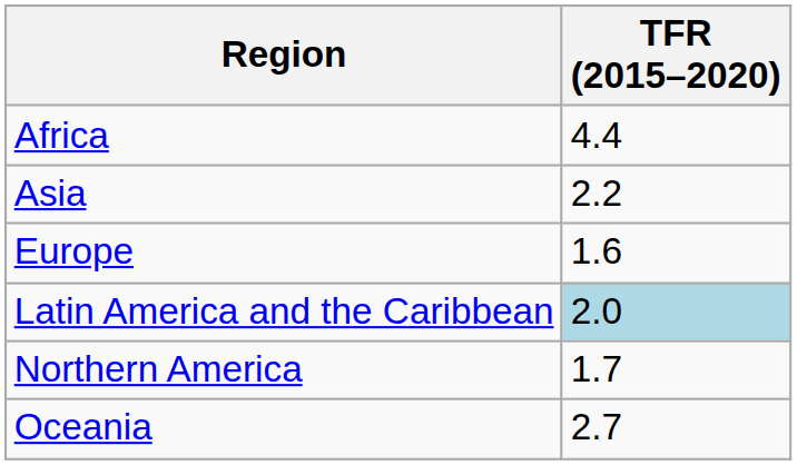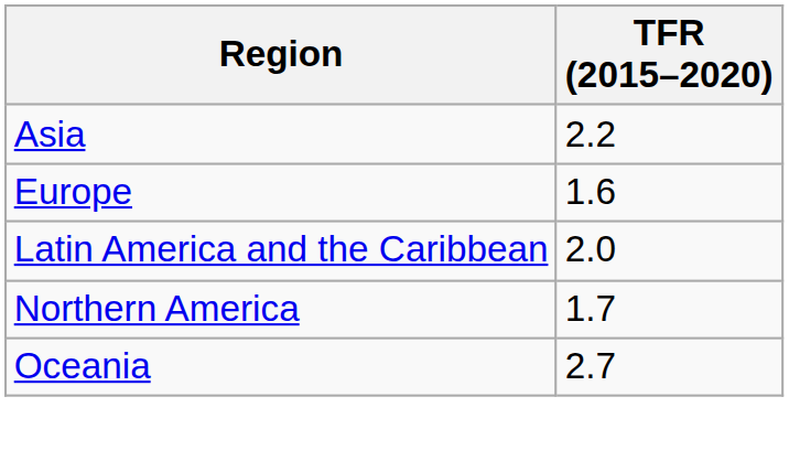- row: Africa | 4.4
Latin America and the Caribbean | TFR (2015–2020): lightblue background -> no background
